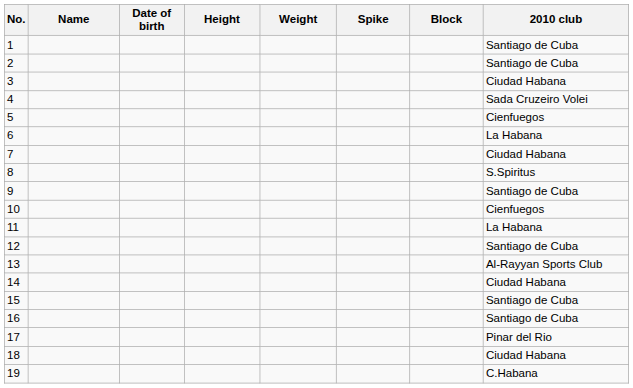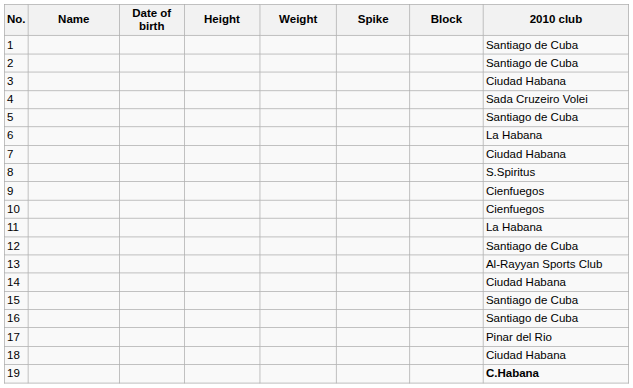5 | 2010 club: Cienfuegos -> Santiago de Cuba
9 | 2010 club: Santiago de Cuba -> Cienfuegos
19 | 2010 club: normal -> bold
